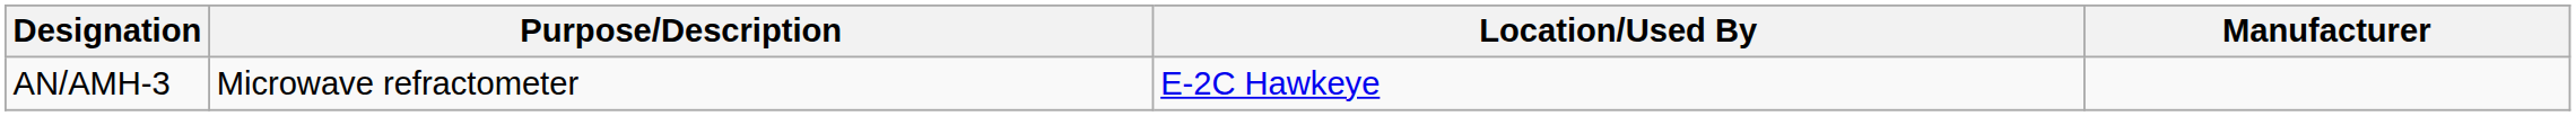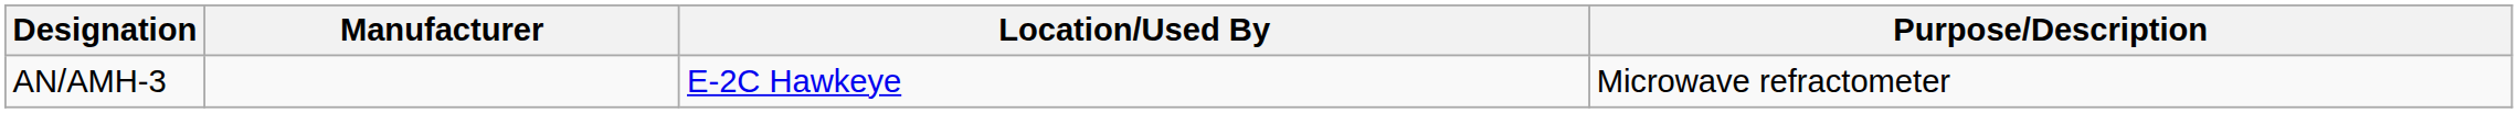columns swapped: Purpose/Description <-> Manufacturer
